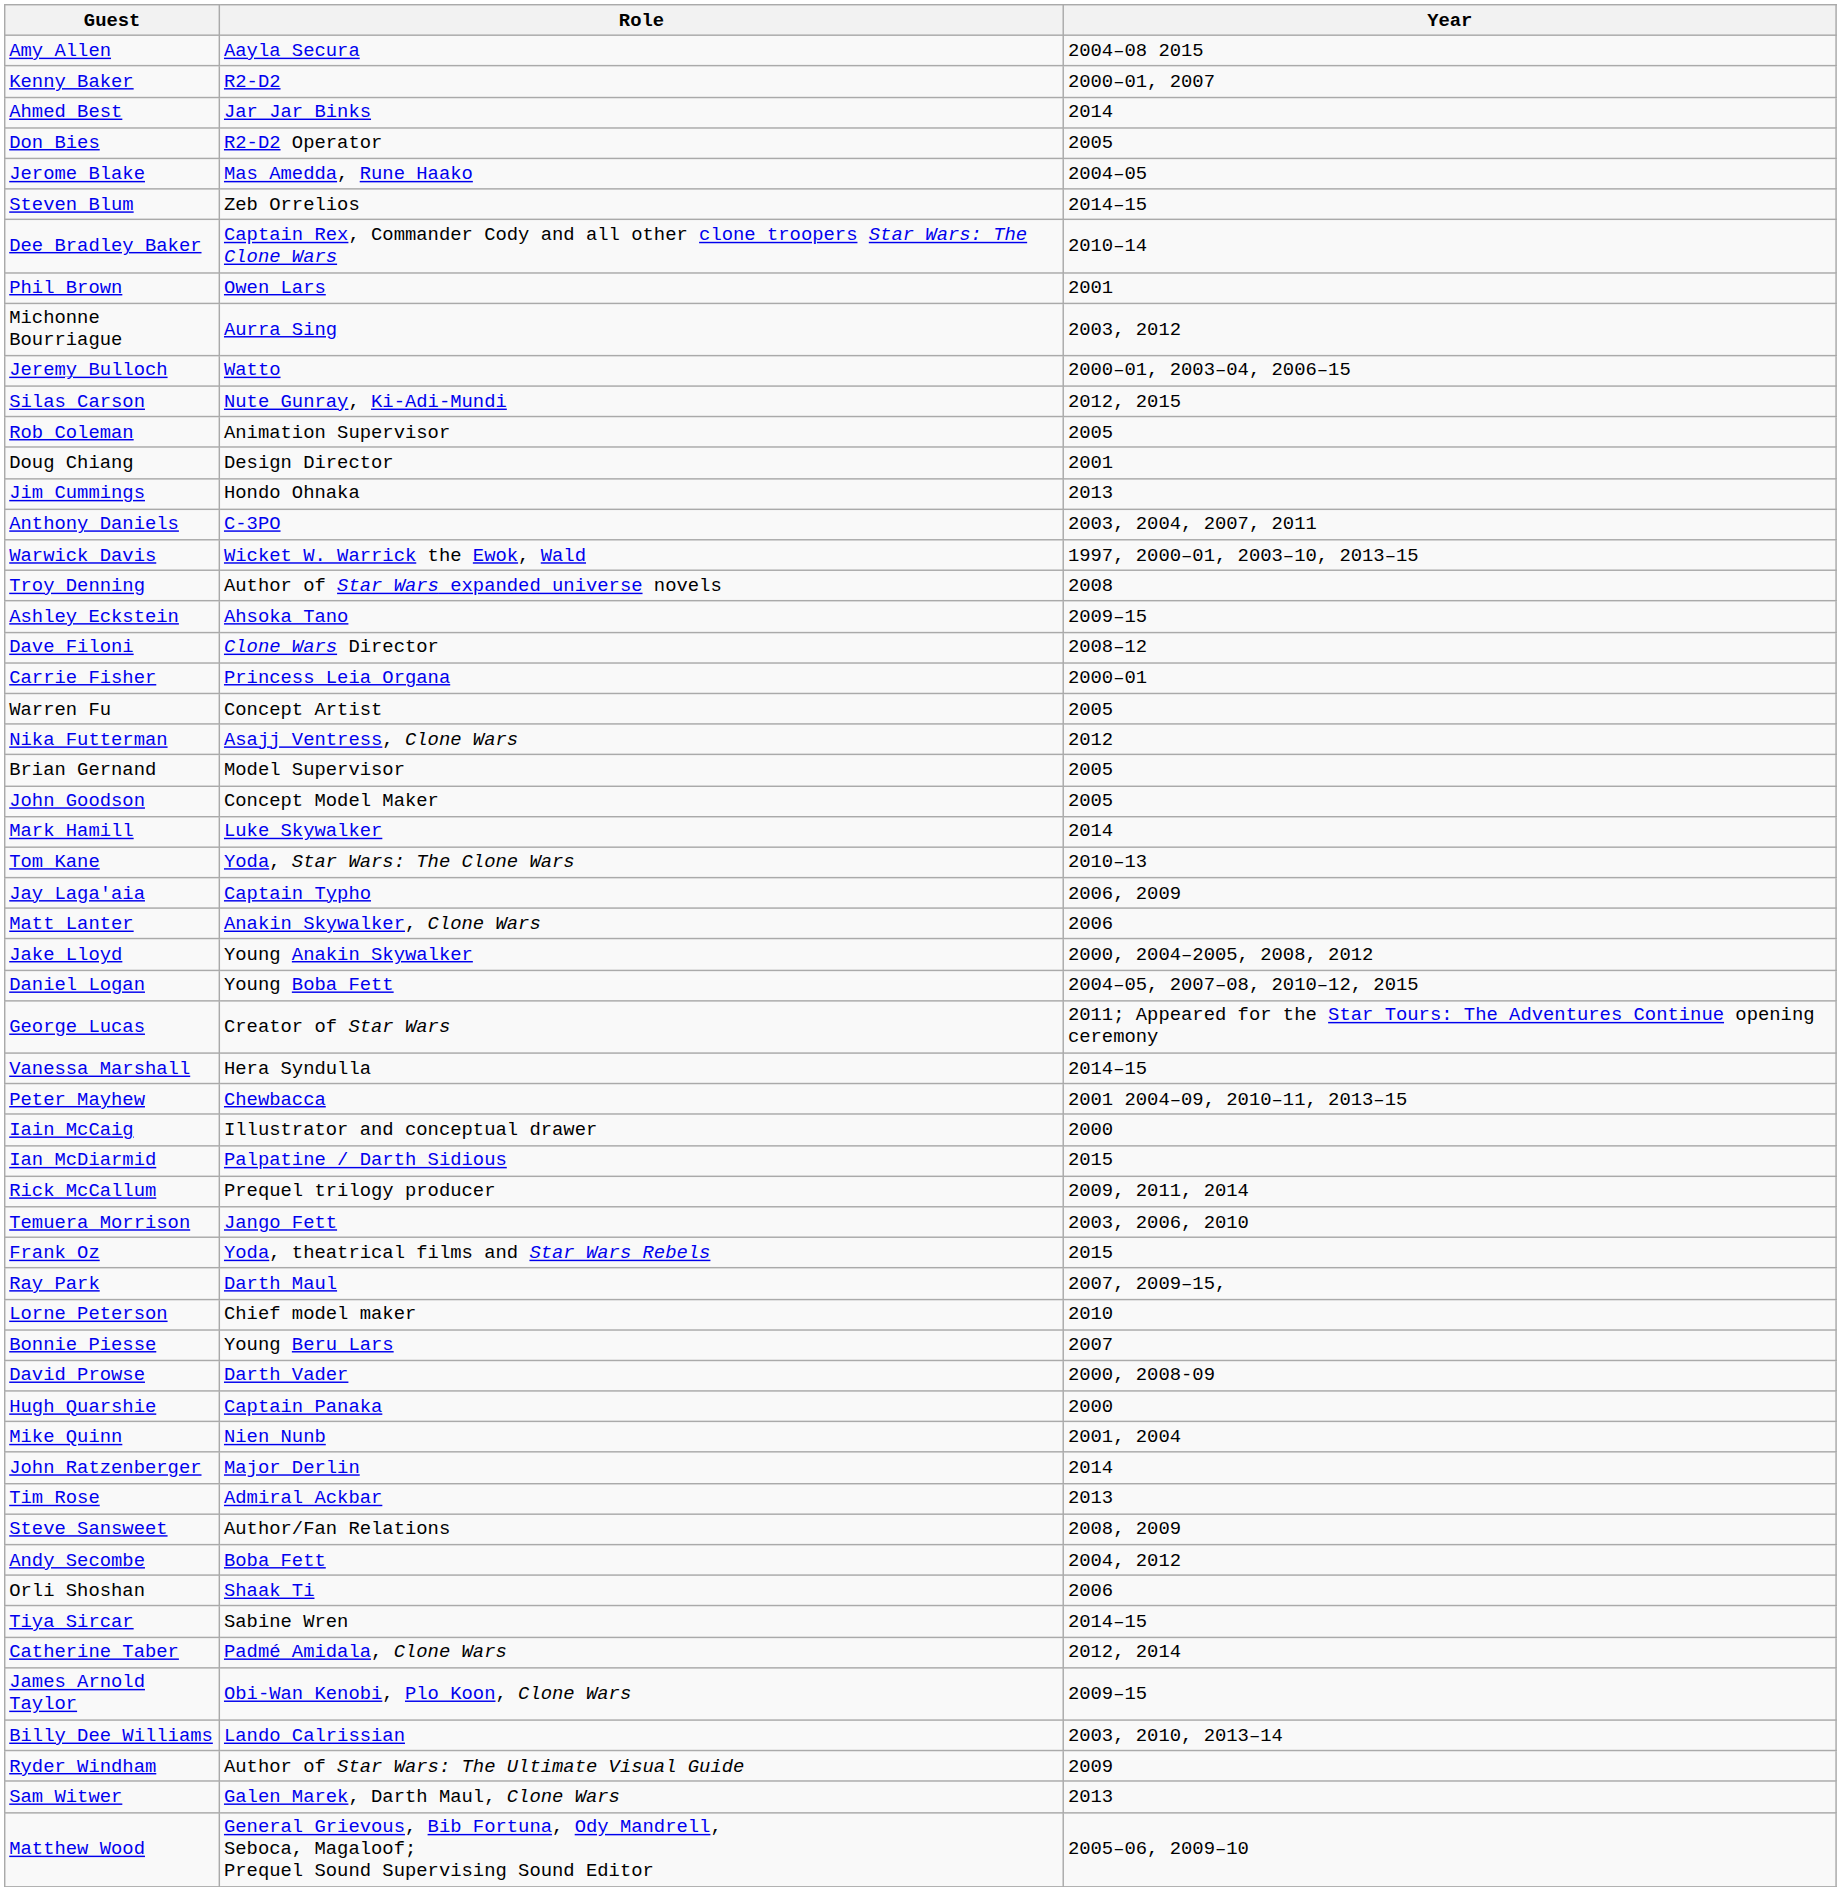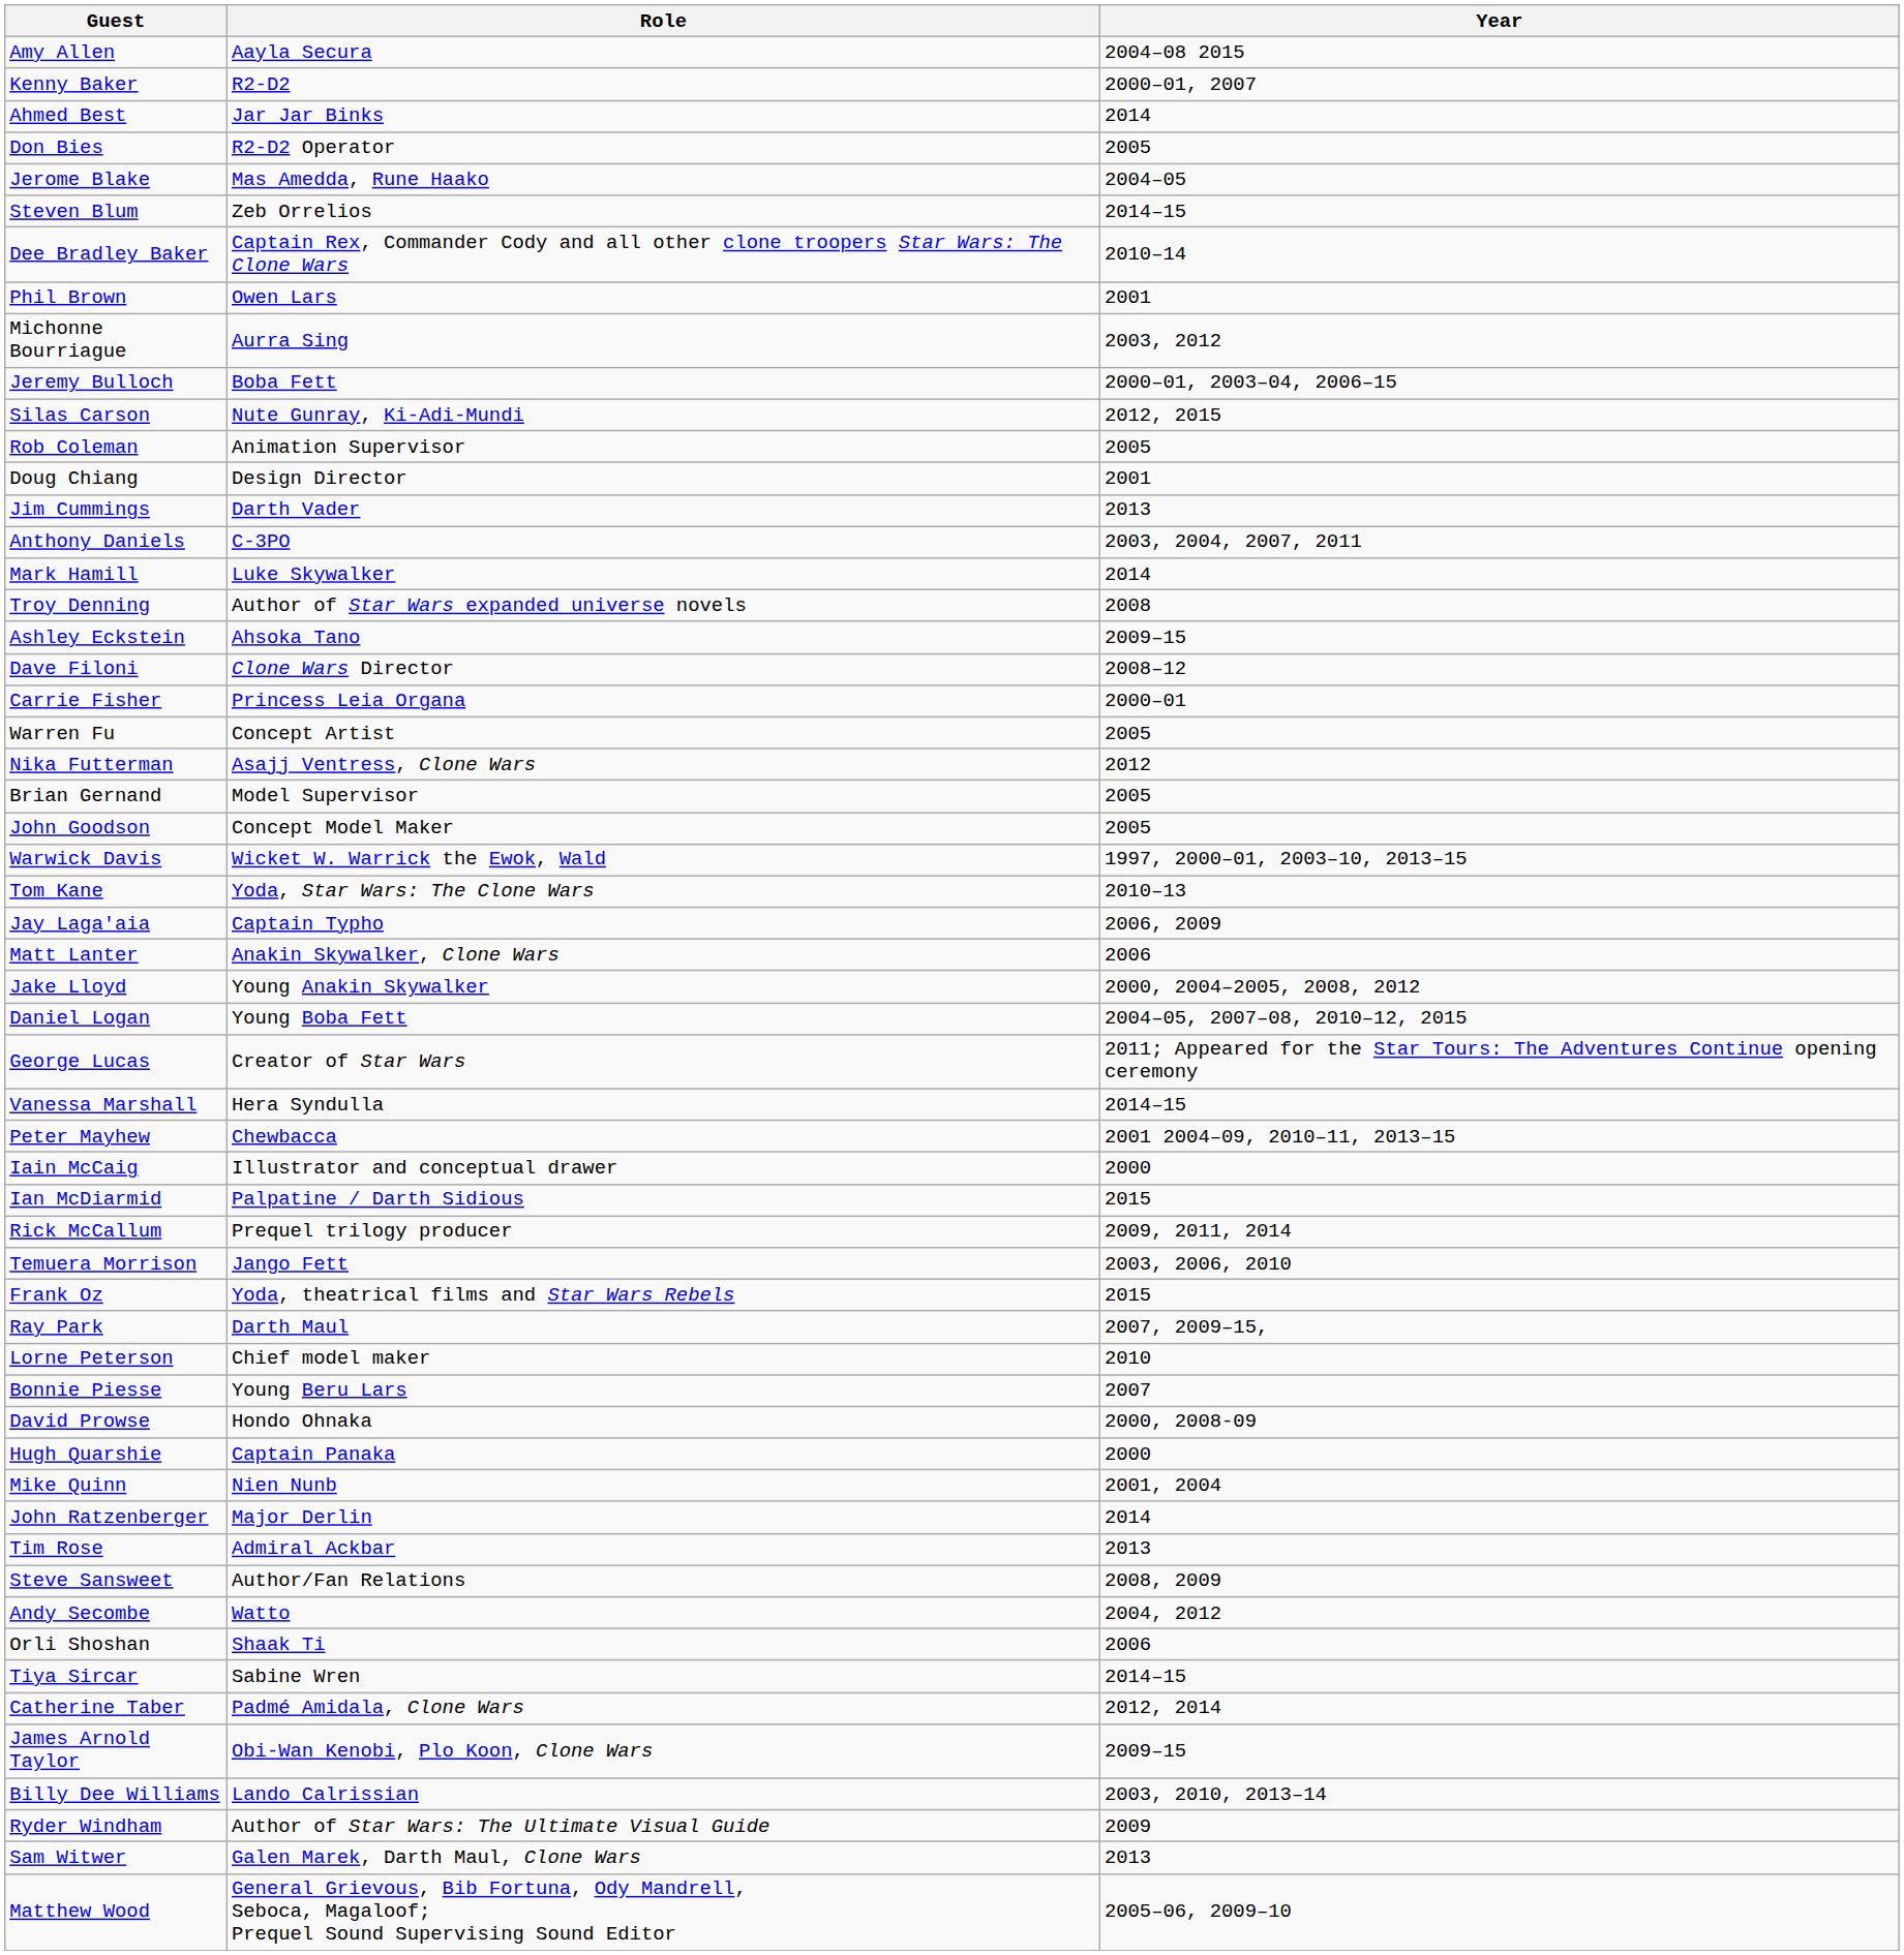Jeremy Bulloch | Role: Watto -> Boba Fett
Jim Cummings | Role: Hondo Ohnaka -> Darth Vader
rows swapped: Warwick Davis <-> Mark Hamill
David Prowse | Role: Darth Vader -> Hondo Ohnaka
Andy Secombe | Role: Boba Fett -> Watto
